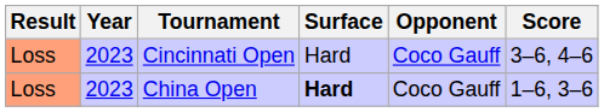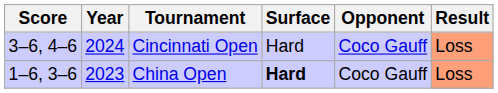columns swapped: Result <-> Score
Cincinnati Open | Year: 2023 -> 2024
